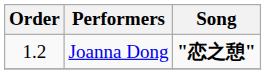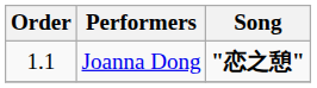Joanna Dong | Order: 1.2 -> 1.1
